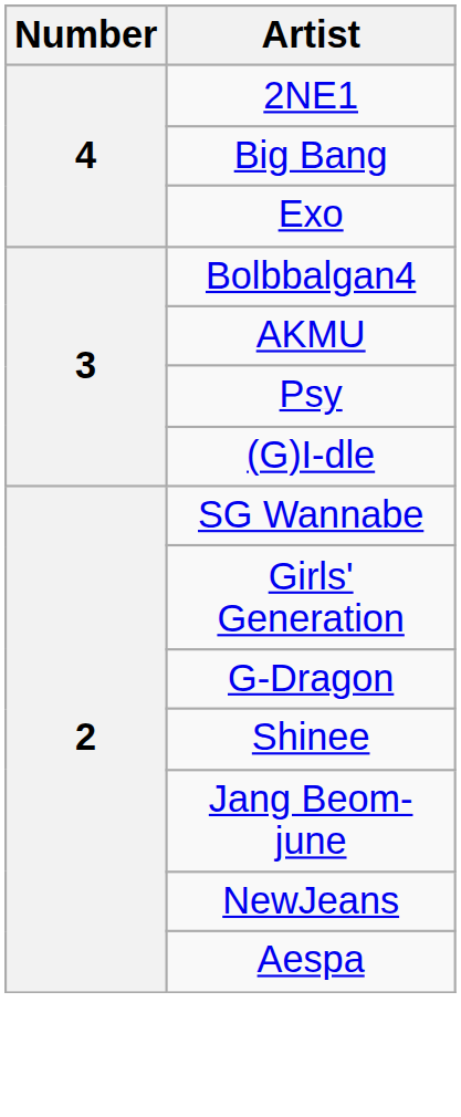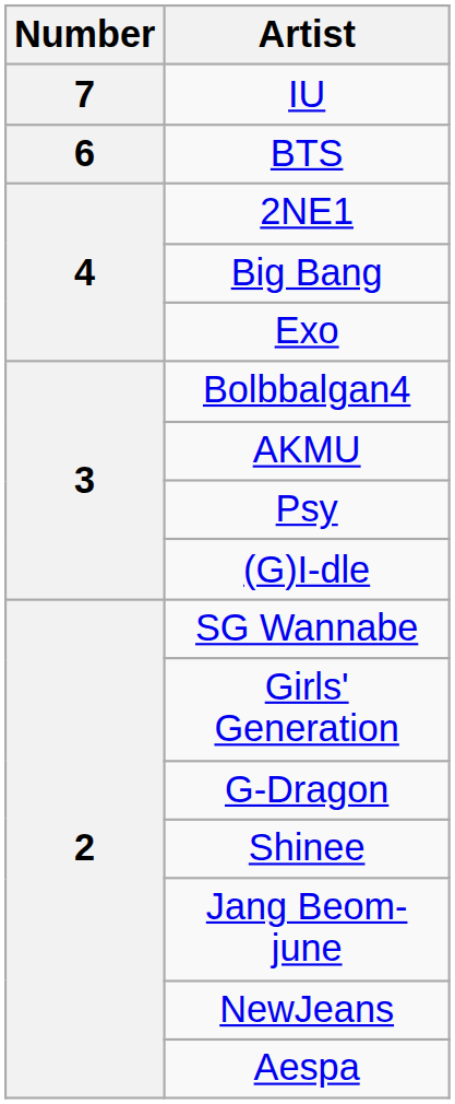+ row: 7 | IU
+ row: 6 | BTS
